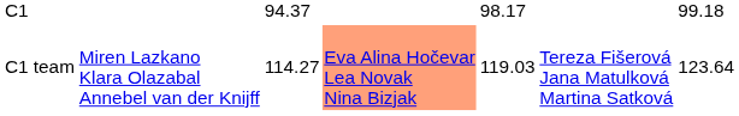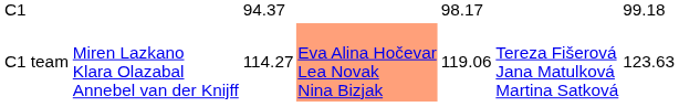C1 team | column 5: 119.03 -> 119.06
C1 team | column 7: 123.64 -> 123.63
